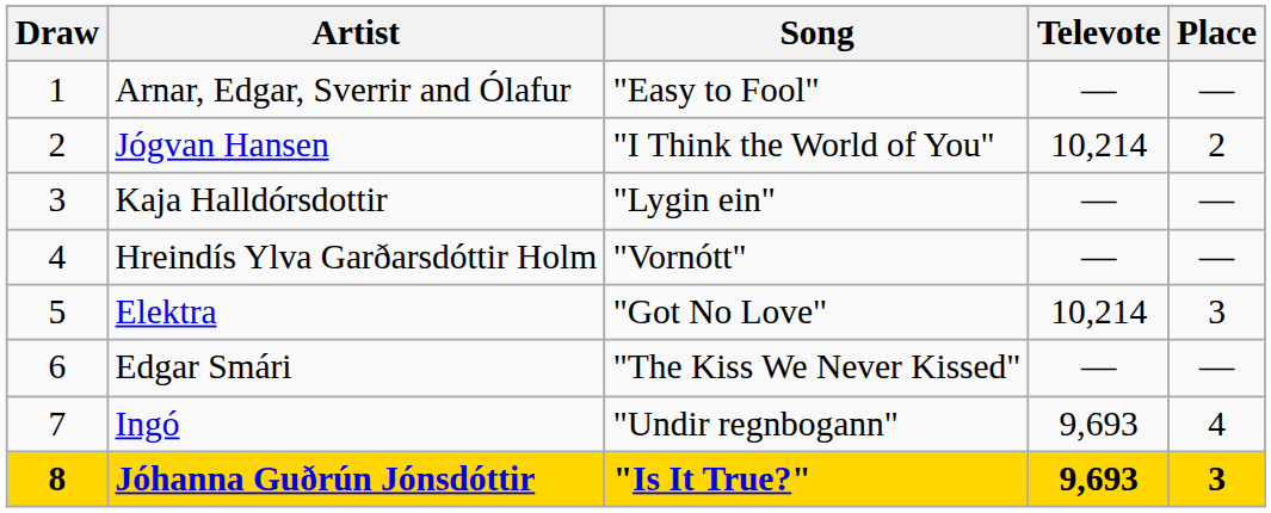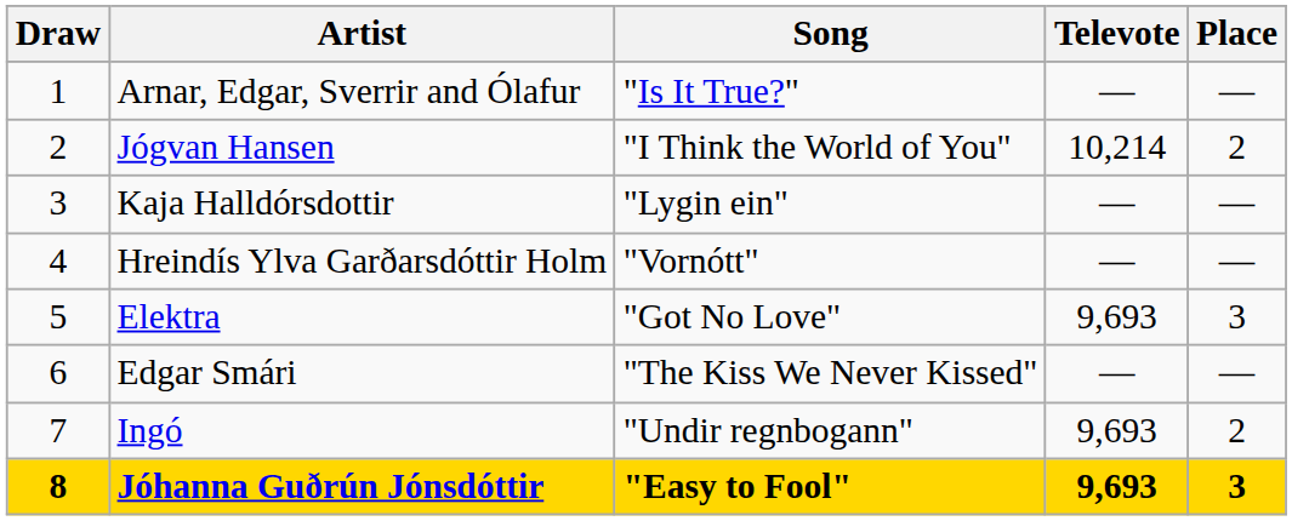Arnar, Edgar, Sverrir and Ólafur | Song: "Easy to Fool" -> "Is It True?"
Elektra | Televote: 10,214 -> 9,693
Ingó | Place: 4 -> 2
Jóhanna Guðrún Jónsdóttir | Song: "Is It True?" -> "Easy to Fool"
